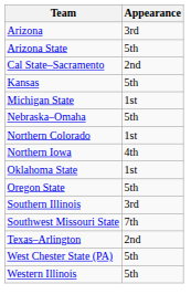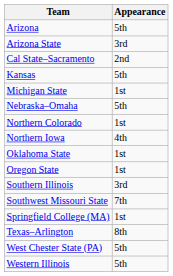Arizona | Appearance: 3rd -> 5th
Arizona State | Appearance: 5th -> 3rd
Oregon State | Appearance: 5th -> 1st
+ row: Springfield College (MA) | 1st
Texas–Arlington | Appearance: 2nd -> 8th
